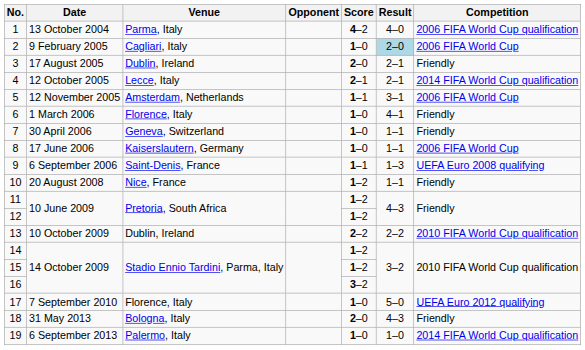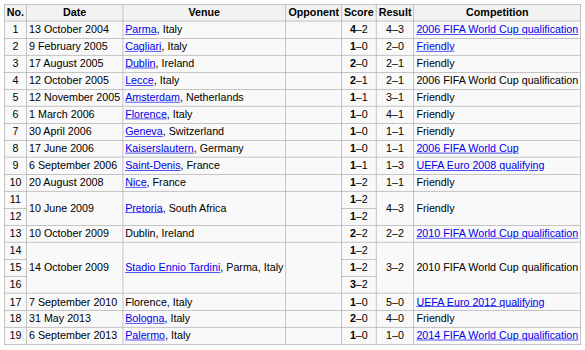1 | Result: 4–0 -> 4–3
2 | Result: lightblue background -> no background
2 | Competition: 2006 FIFA World Cup -> Friendly
4 | Competition: 2014 FIFA World Cup qualification -> 2006 FIFA World Cup qualification
5 | Competition: 2006 FIFA World Cup -> Friendly
18 | Result: 4–3 -> 4–0
